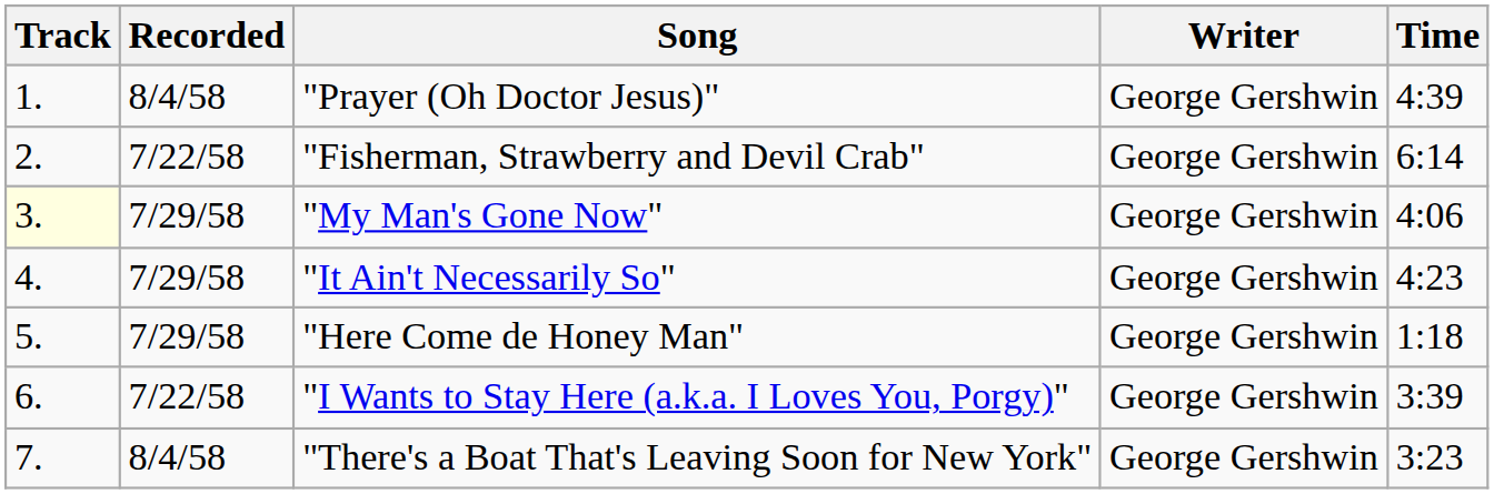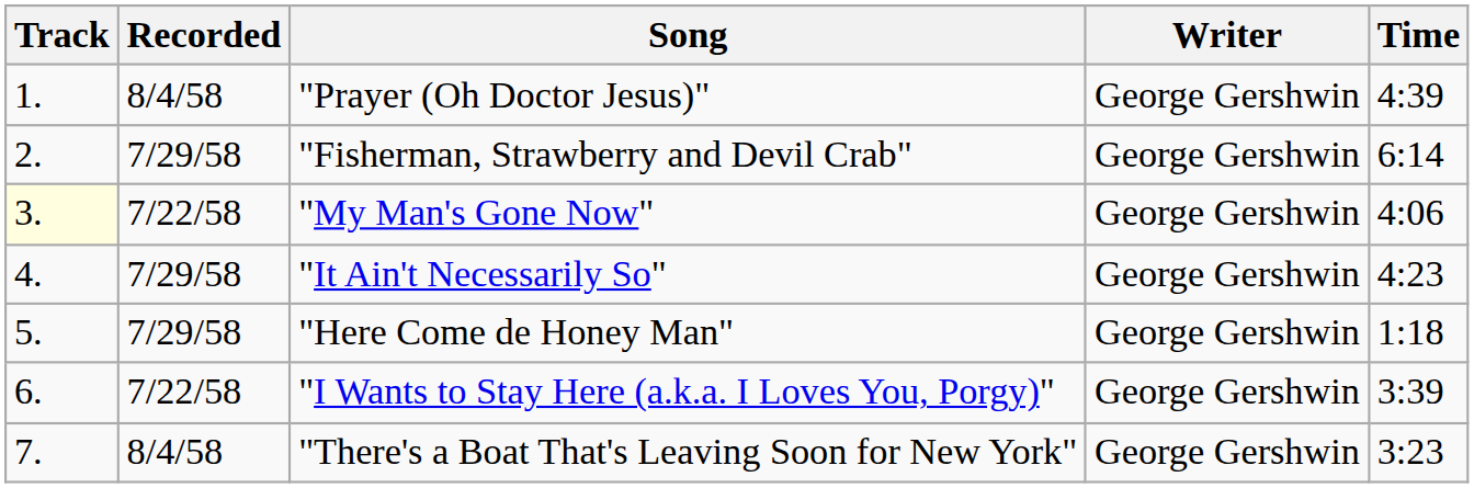"Fisherman, Strawberry and Devil Crab" | Recorded: 7/22/58 -> 7/29/58
"My Man's Gone Now" | Recorded: 7/29/58 -> 7/22/58
